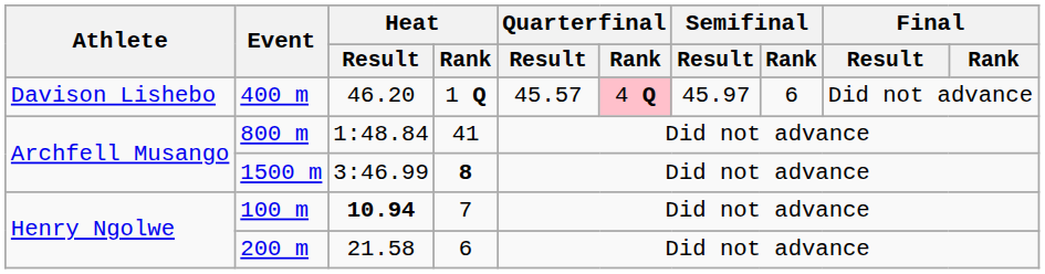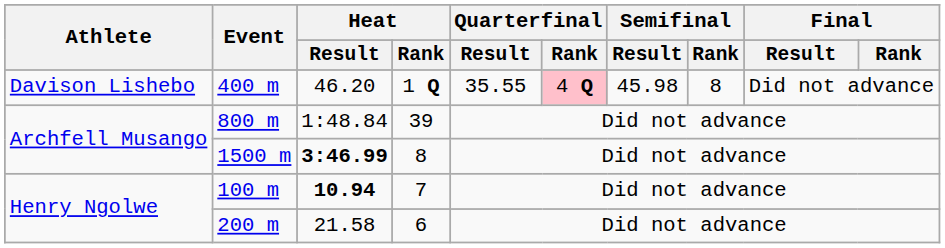400 m | Quarterfinal / Result: 45.57 -> 35.55
400 m | Semifinal / Result: 45.97 -> 45.98
400 m | Semifinal / Rank: 6 -> 8
800 m | Heat / Rank: 41 -> 39
1500 m | Heat / Result: normal -> bold
1500 m | Heat / Rank: bold -> normal
